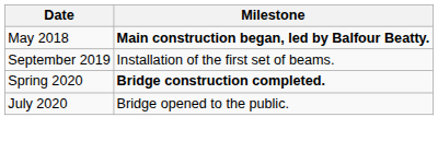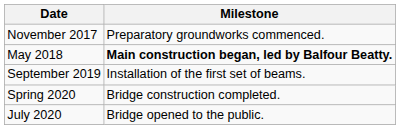+ row: November 2017 | Preparatory groundworks commenced.
Spring 2020 | Milestone: bold -> normal
